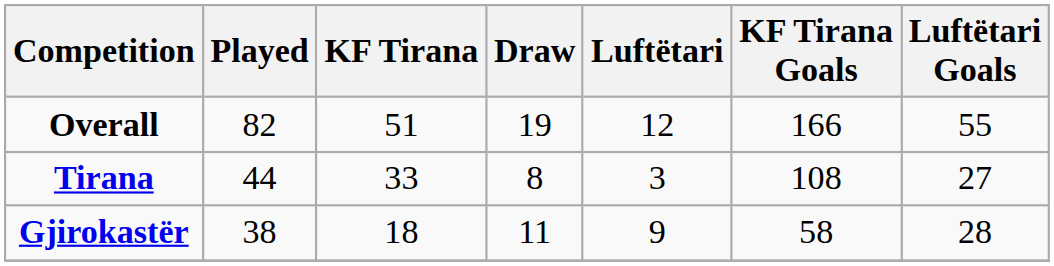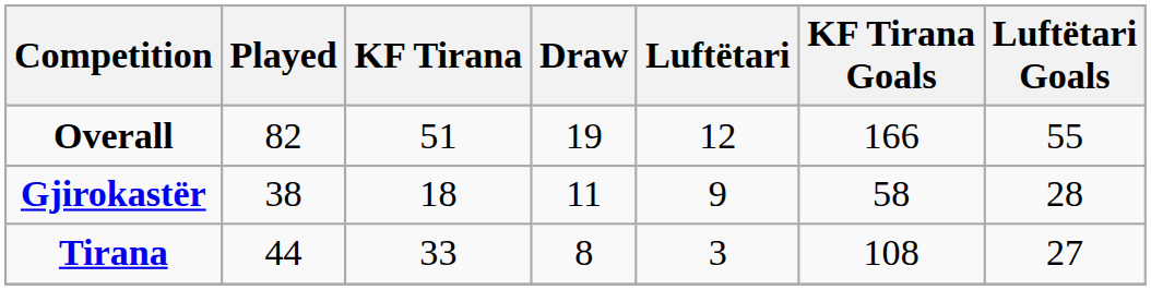rows swapped: Tirana <-> Gjirokastër
